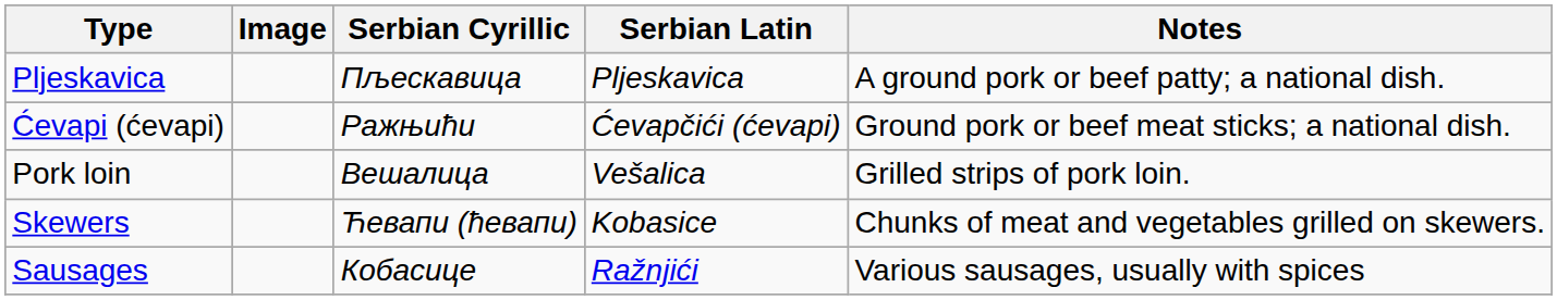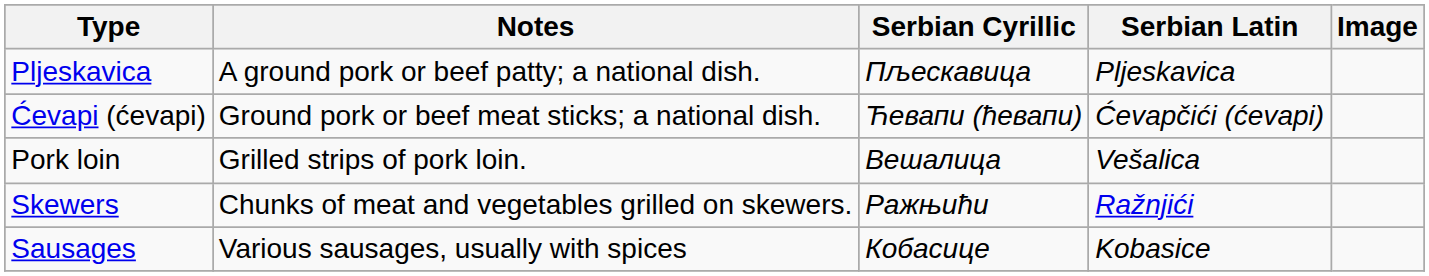columns swapped: Image <-> Notes
Ćevapi (ćevapi) | Serbian Cyrillic: Ражњићи -> Ћевапи (ћевапи)
Skewers | Serbian Cyrillic: Ћевапи (ћевапи) -> Ражњићи
Skewers | Serbian Latin: Kobasice -> Ražnjići
Sausages | Serbian Latin: Ražnjići -> Kobasice
